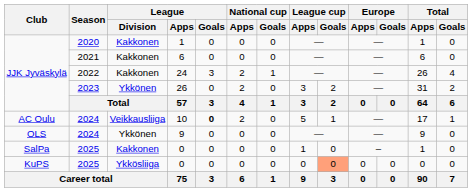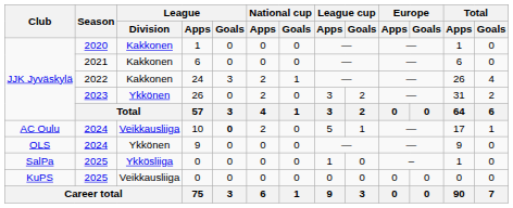SalPa / 0 | League / Division: Kakkonen -> Ykkösliiga
KuPS / 0 | League / Division: Ykkösliiga -> Veikkausliiga
KuPS / 0 | League cup / Goals: lightsalmon background -> no background
